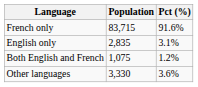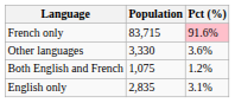French only | Pct (%): no background -> pink background
rows swapped: English only <-> Other languages
